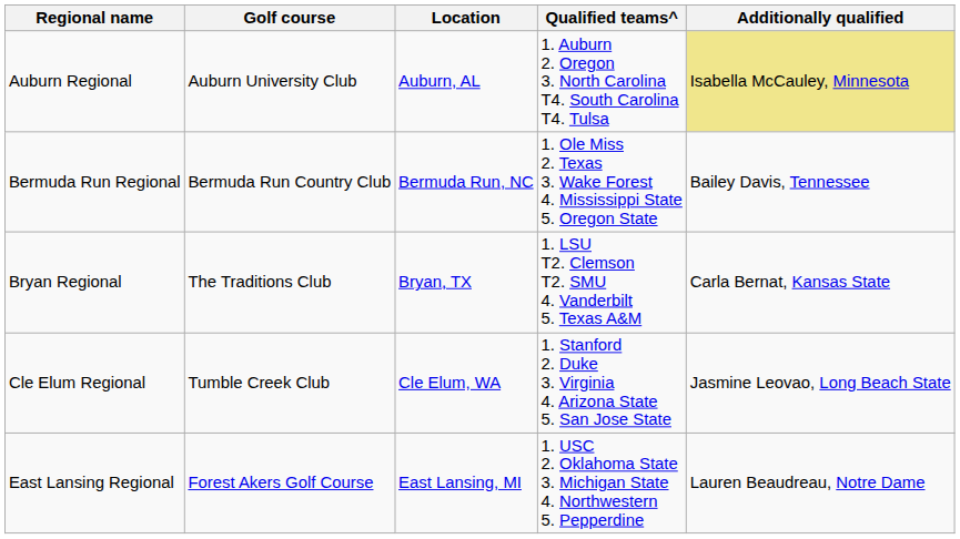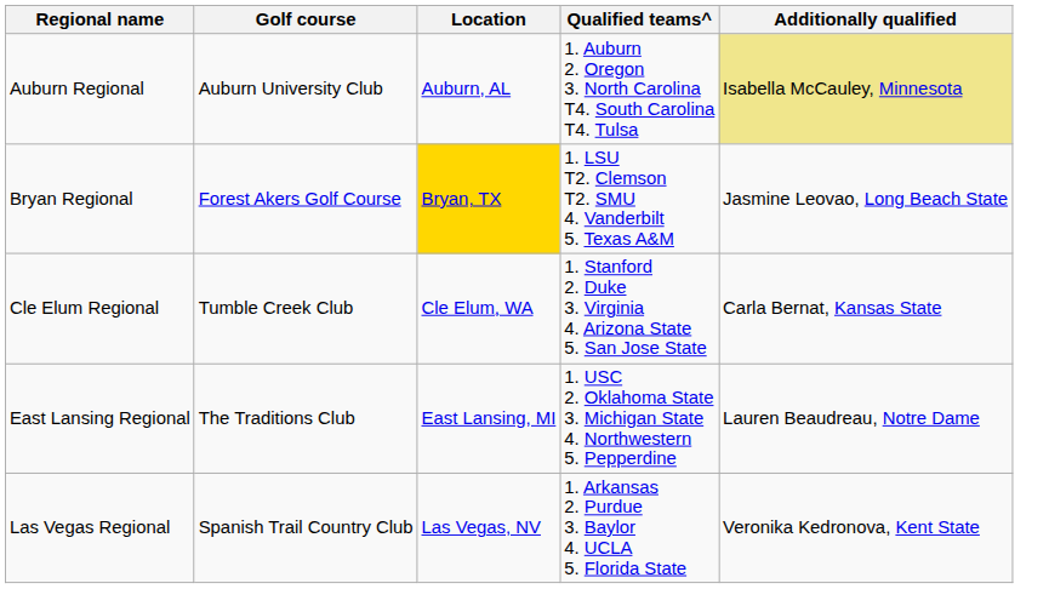- row: Bermuda Run Regional | Bermuda Run Country Club | Bermuda Run, NC | 1. Ole Miss 2. Texas 3. Wake Forest 4. Mississippi State 5. Oregon State | Bailey Davis, Tennessee
Bryan Regional | Golf course: The Traditions Club -> Forest Akers Golf Course
Bryan Regional | Location: no background -> gold background
Bryan Regional | Additionally qualified: Carla Bernat, Kansas State -> Jasmine Leovao, Long Beach State
Cle Elum Regional | Additionally qualified: Jasmine Leovao, Long Beach State -> Carla Bernat, Kansas State
East Lansing Regional | Golf course: Forest Akers Golf Course -> The Traditions Club
+ row: Las Vegas Regional | Spanish Trail Country Club | Las Vegas, NV | 1. Arkansas 2. Purdue 3. Baylor 4. UCLA 5. Florida State | Veronika Kedronova, Kent State
